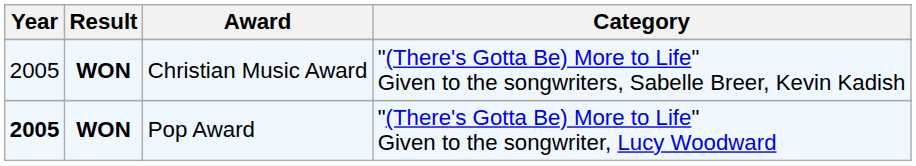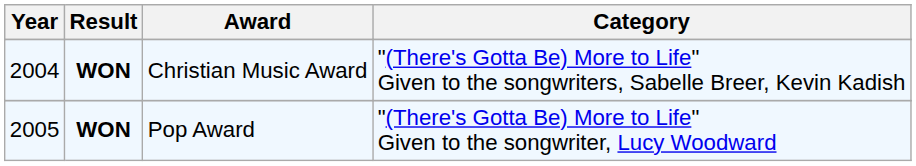Christian Music Award | Year: 2005 -> 2004
Pop Award | Year: bold -> normal
